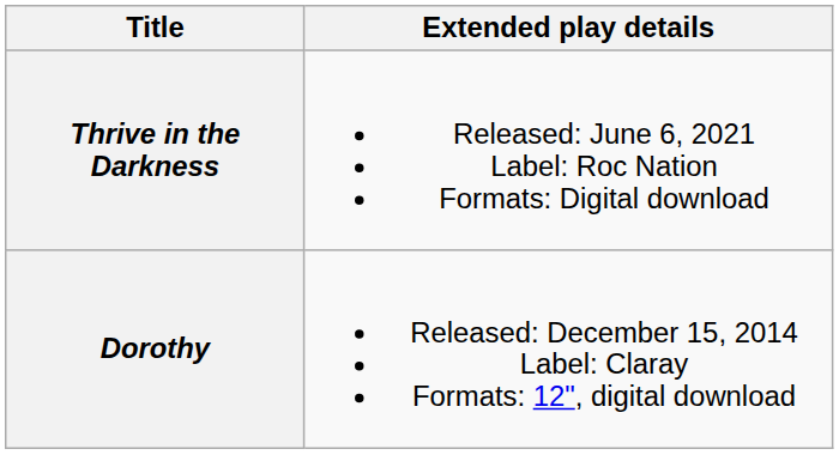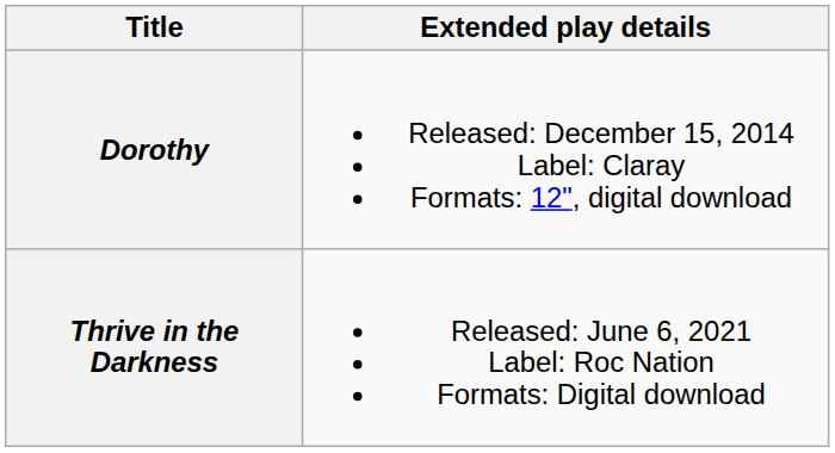rows swapped: Dorothy <-> Thrive in the Darkness
